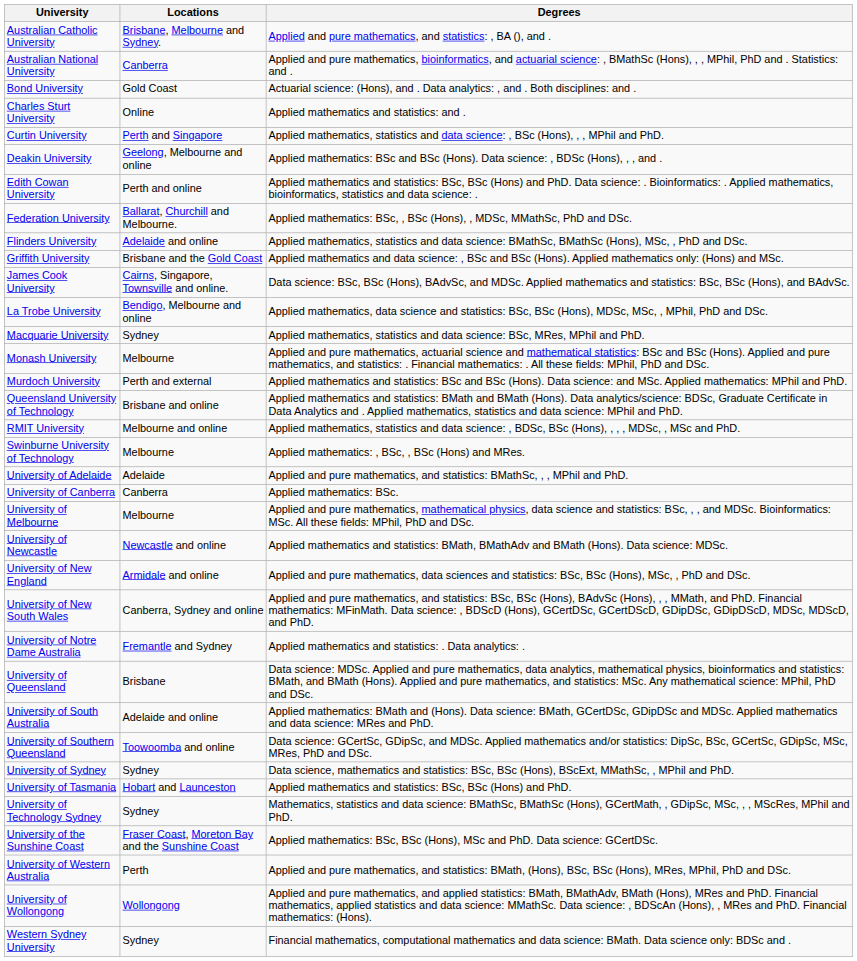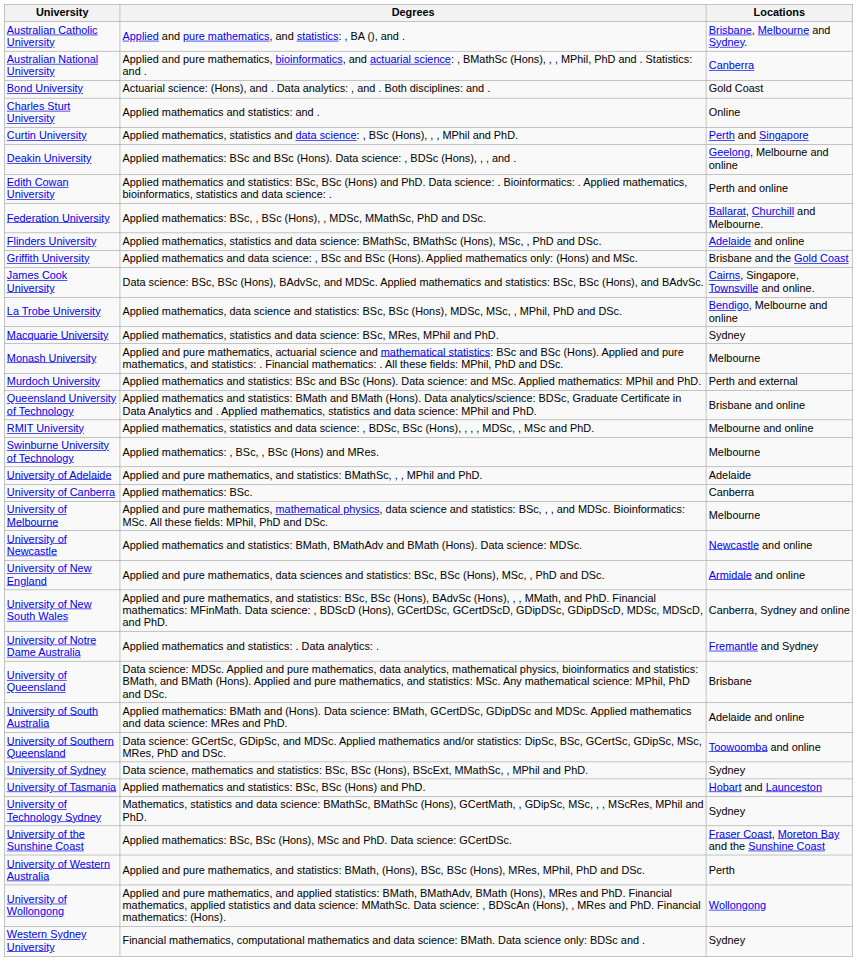columns swapped: Locations <-> Degrees
